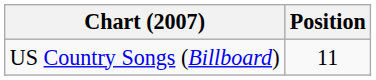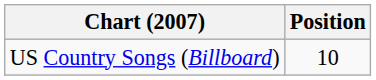US Country Songs (Billboard) | Position: 11 -> 10
